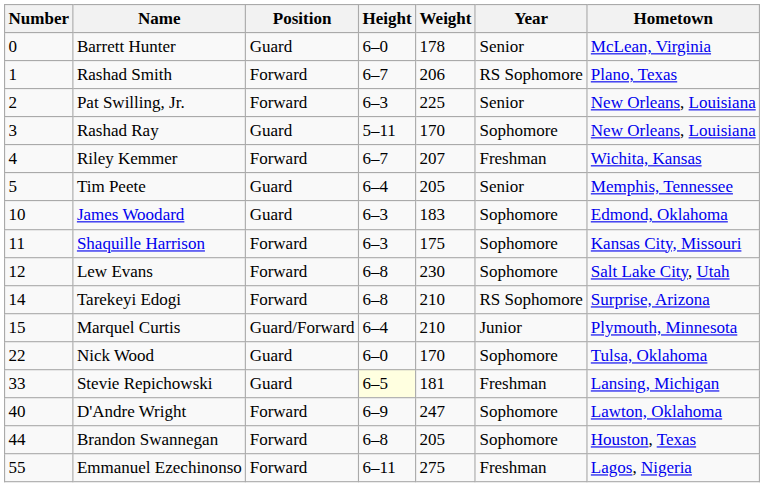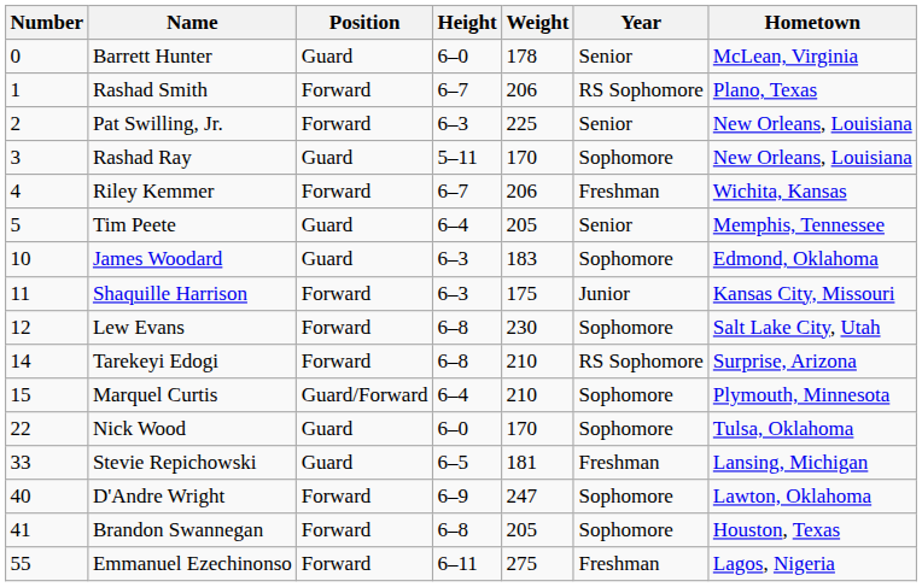Riley Kemmer | Weight: 207 -> 206
Shaquille Harrison | Year: Sophomore -> Junior
Marquel Curtis | Year: Junior -> Sophomore
Stevie Repichowski | Height: lightyellow background -> no background
Brandon Swannegan | Number: 44 -> 41
